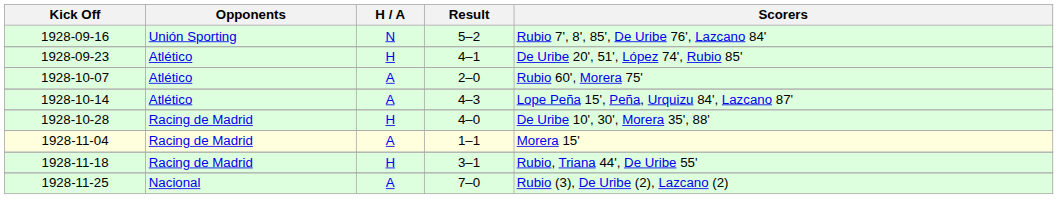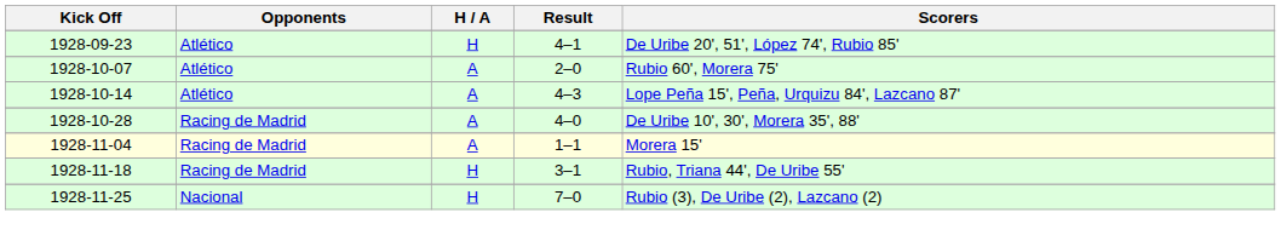- row: 1928-09-16 | Unión Sporting | N | 5–2 | Rubio 7', 8', 85', De Uribe 76', Lazcano 84'
1928-10-28 | H / A: H -> A
1928-11-25 | H / A: A -> H
